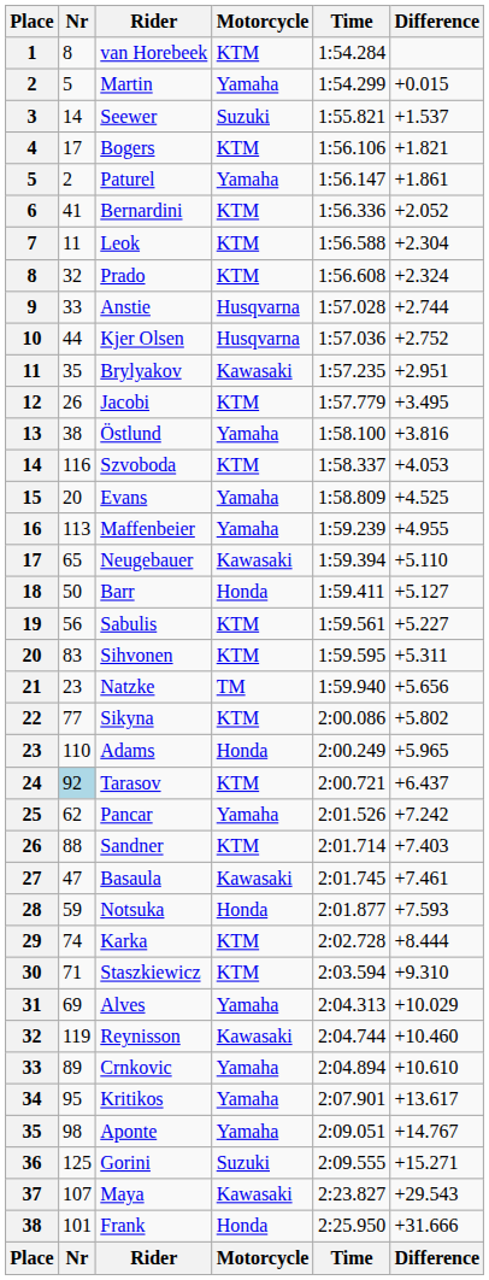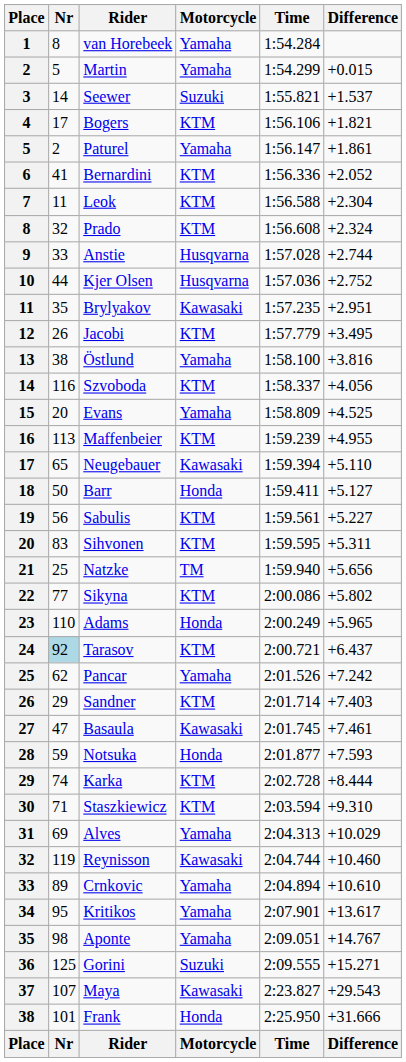van Horebeek | Motorcycle: KTM -> Yamaha
Szvoboda | Difference: +4.053 -> +4.056
Maffenbeier | Motorcycle: Yamaha -> KTM
Natzke | Nr: 23 -> 25
Sandner | Nr: 88 -> 29
